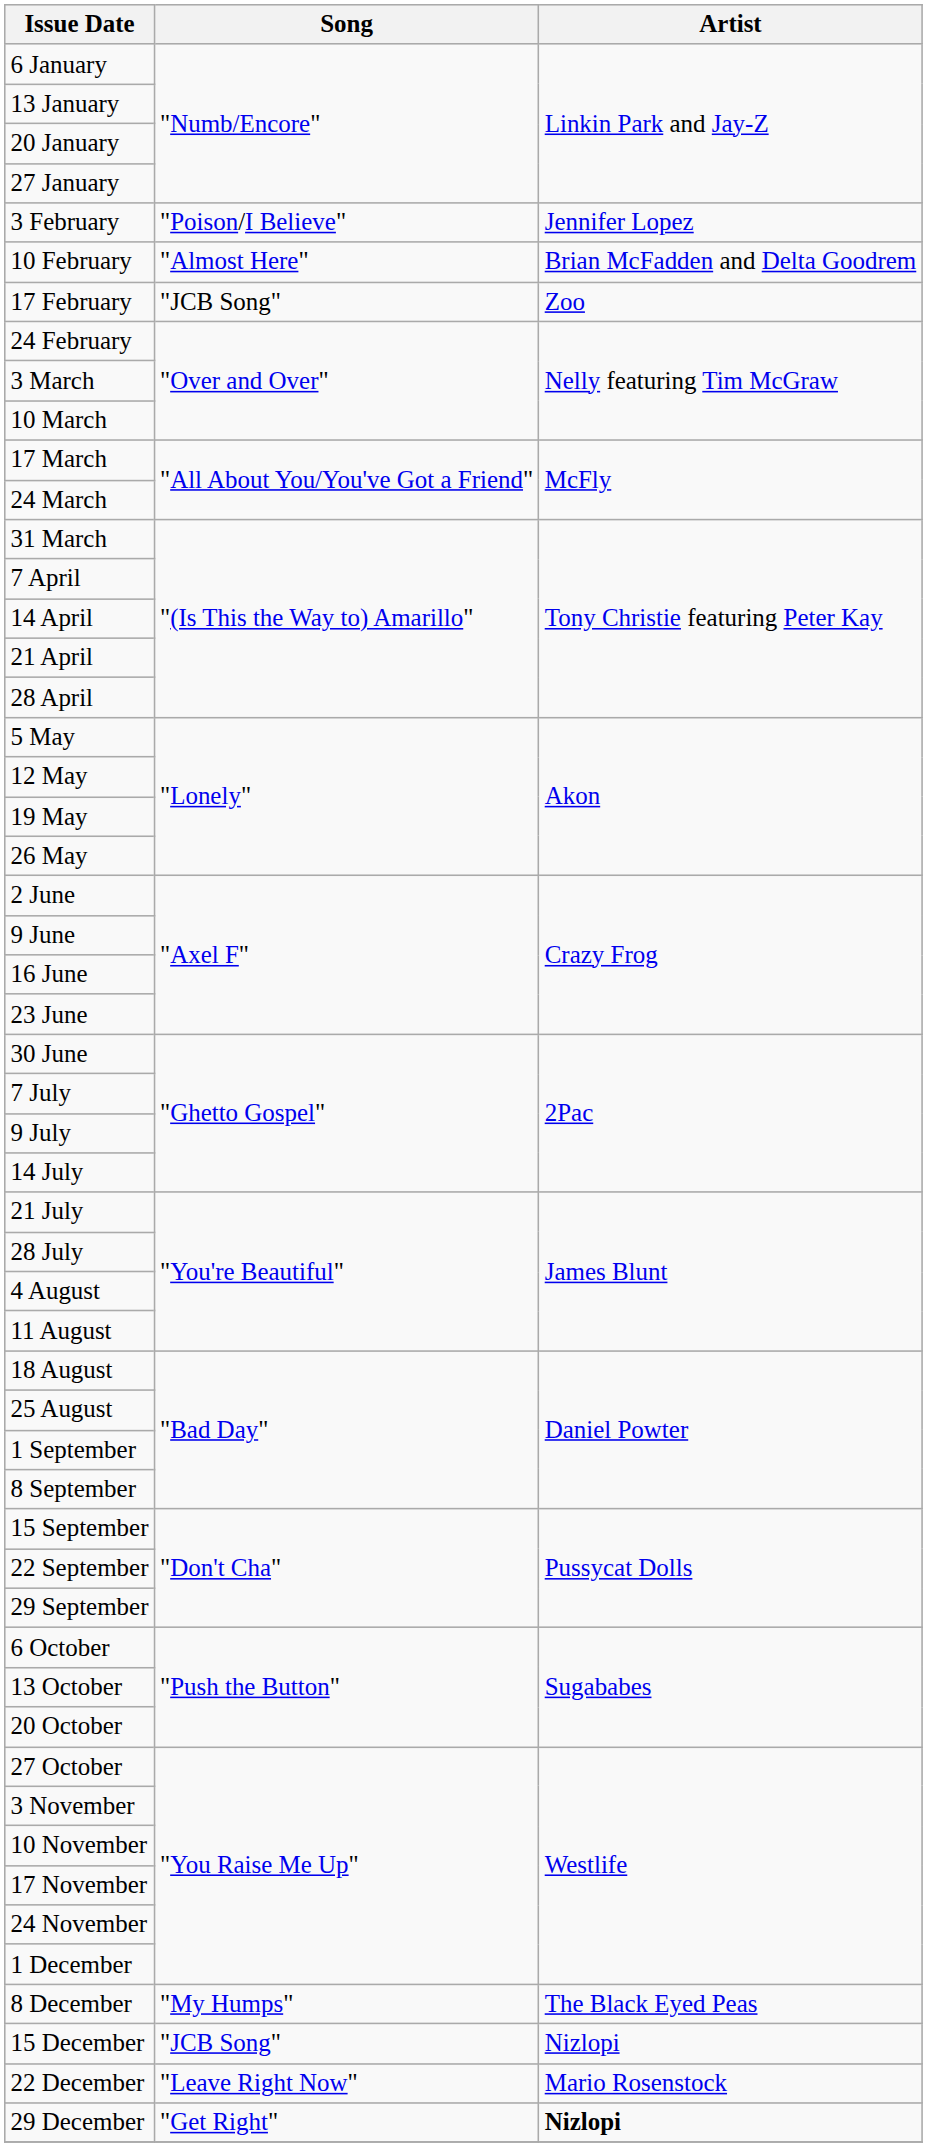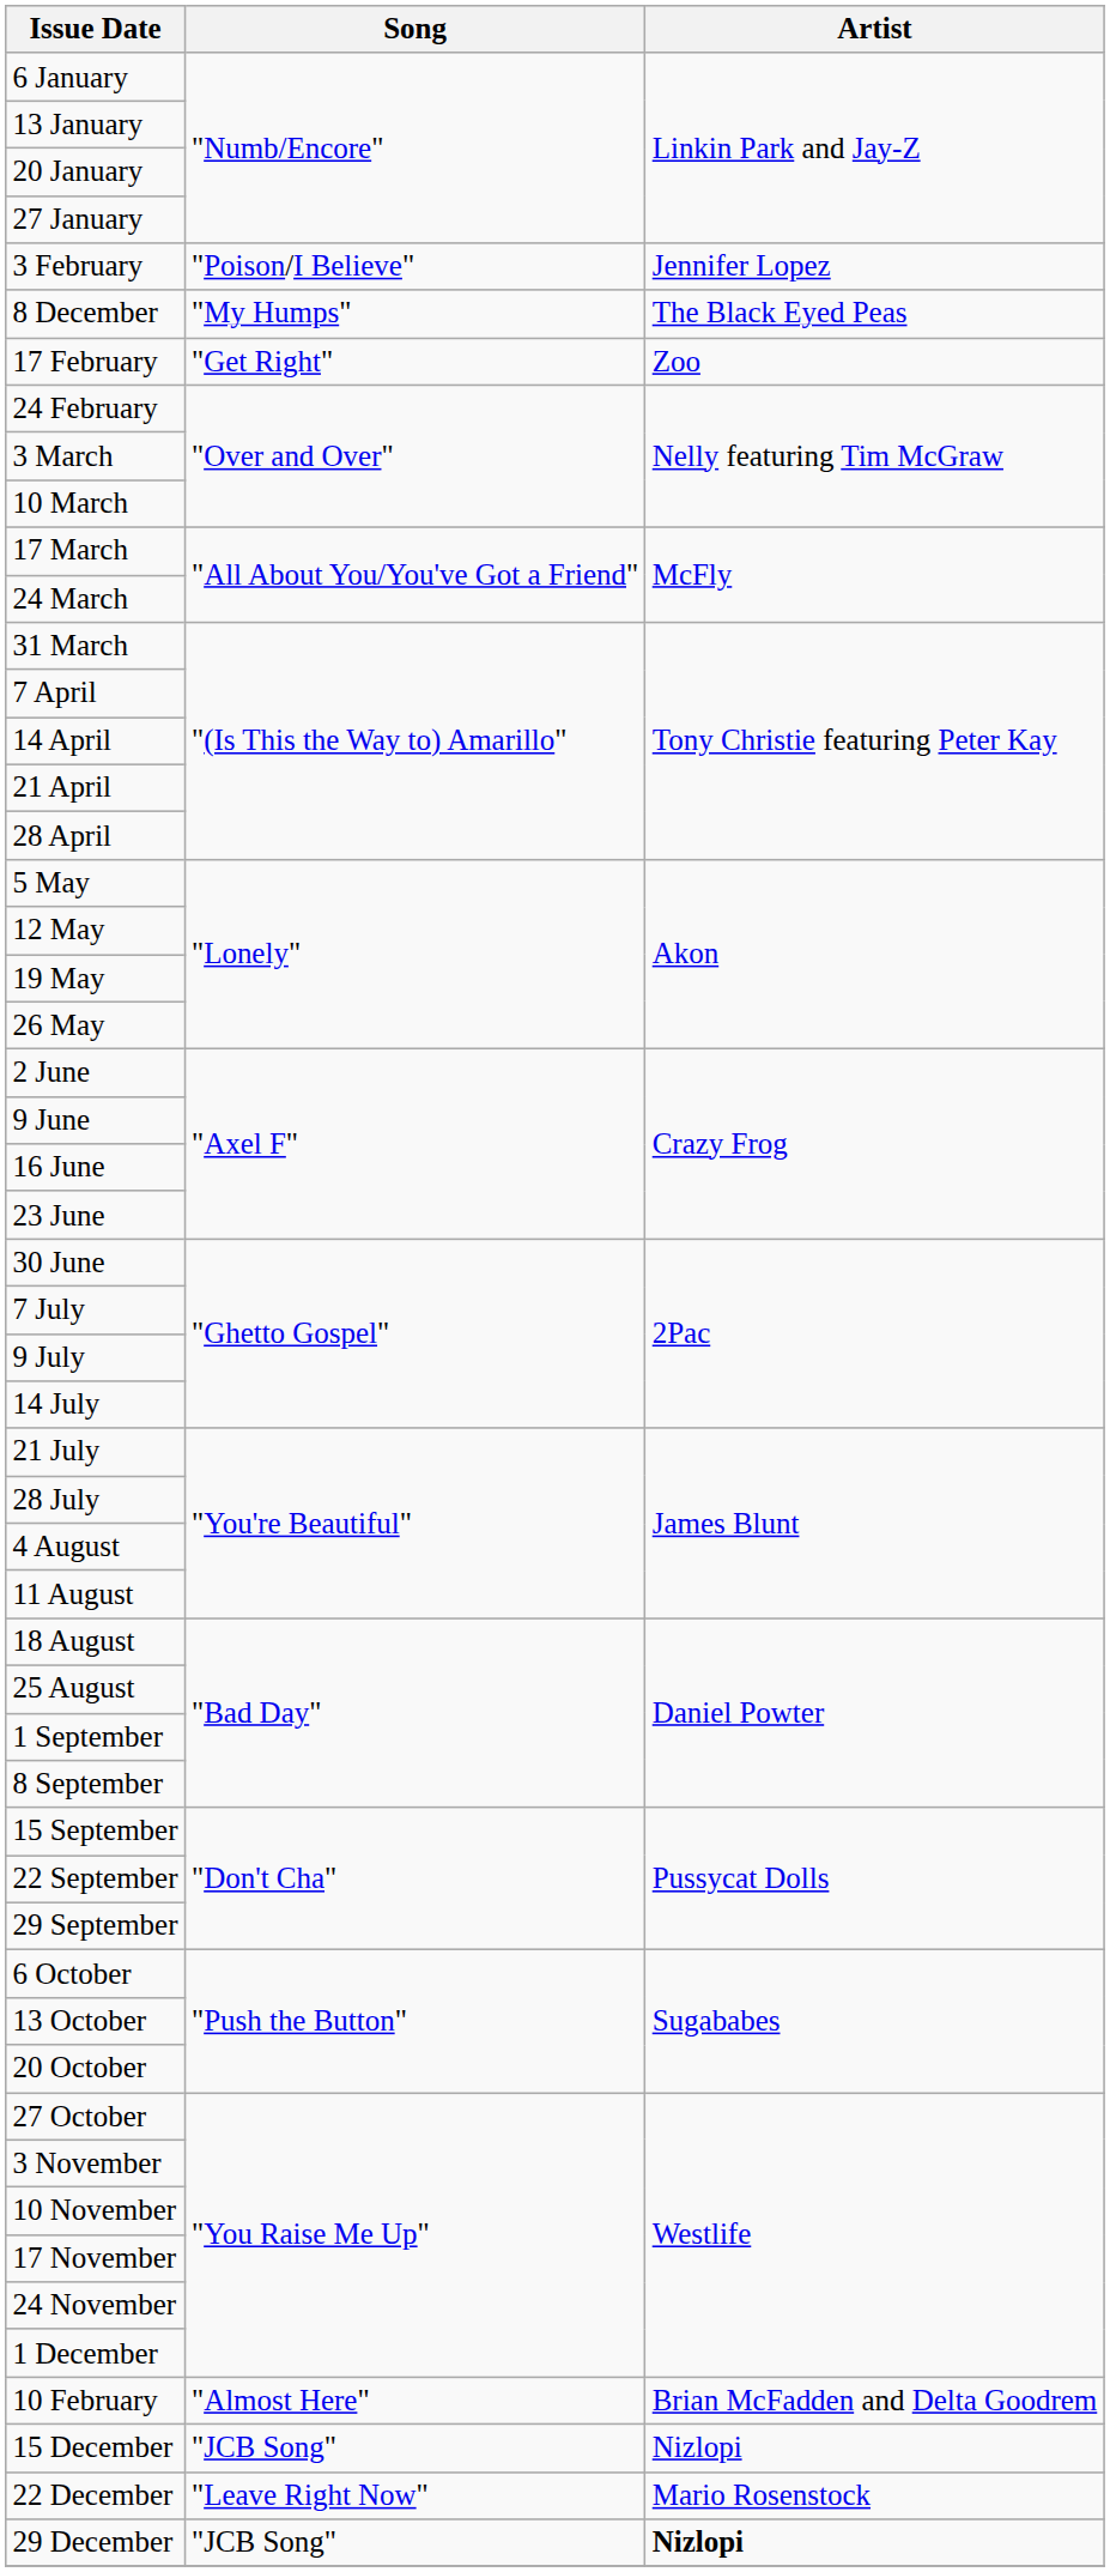rows swapped: 10 February <-> 8 December
17 February | Song: "JCB Song" -> "Get Right"
29 December | Song: "Get Right" -> "JCB Song"
